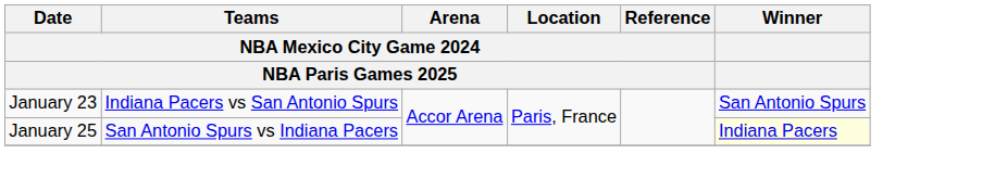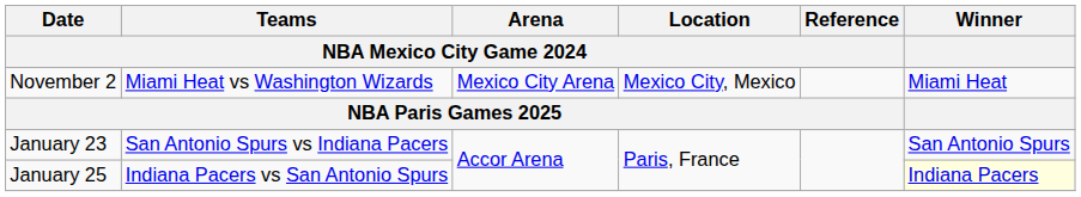+ row: November 2 | Miami Heat vs Washington Wizards | Mexico City Arena | Mexico City, Mexico | Miami Heat
January 23 | Teams / NBA Mexico City Game 2024: Indiana Pacers vs San Antonio Spurs -> San Antonio Spurs vs Indiana Pacers
January 25 | Teams / NBA Mexico City Game 2024: San Antonio Spurs vs Indiana Pacers -> Indiana Pacers vs San Antonio Spurs
